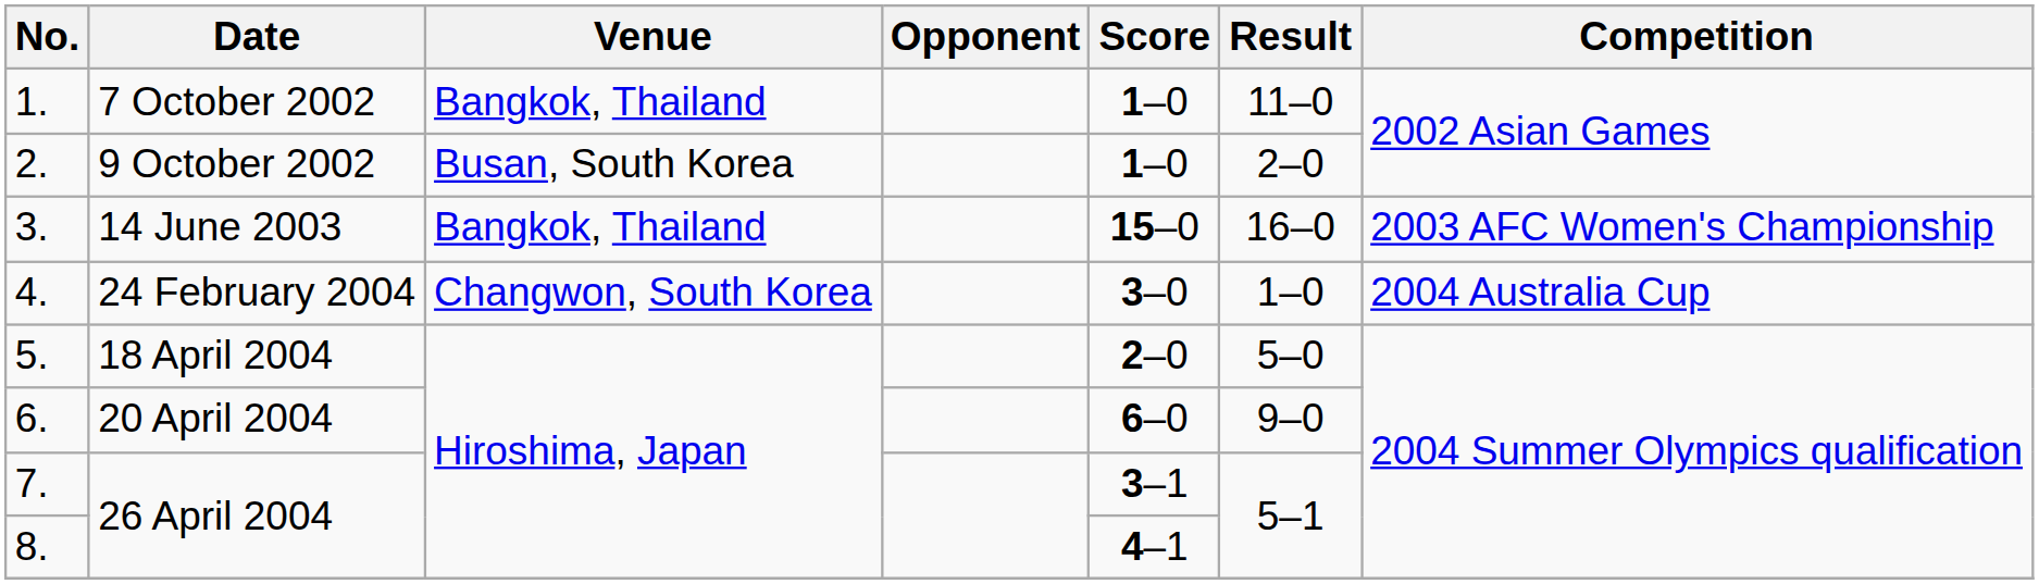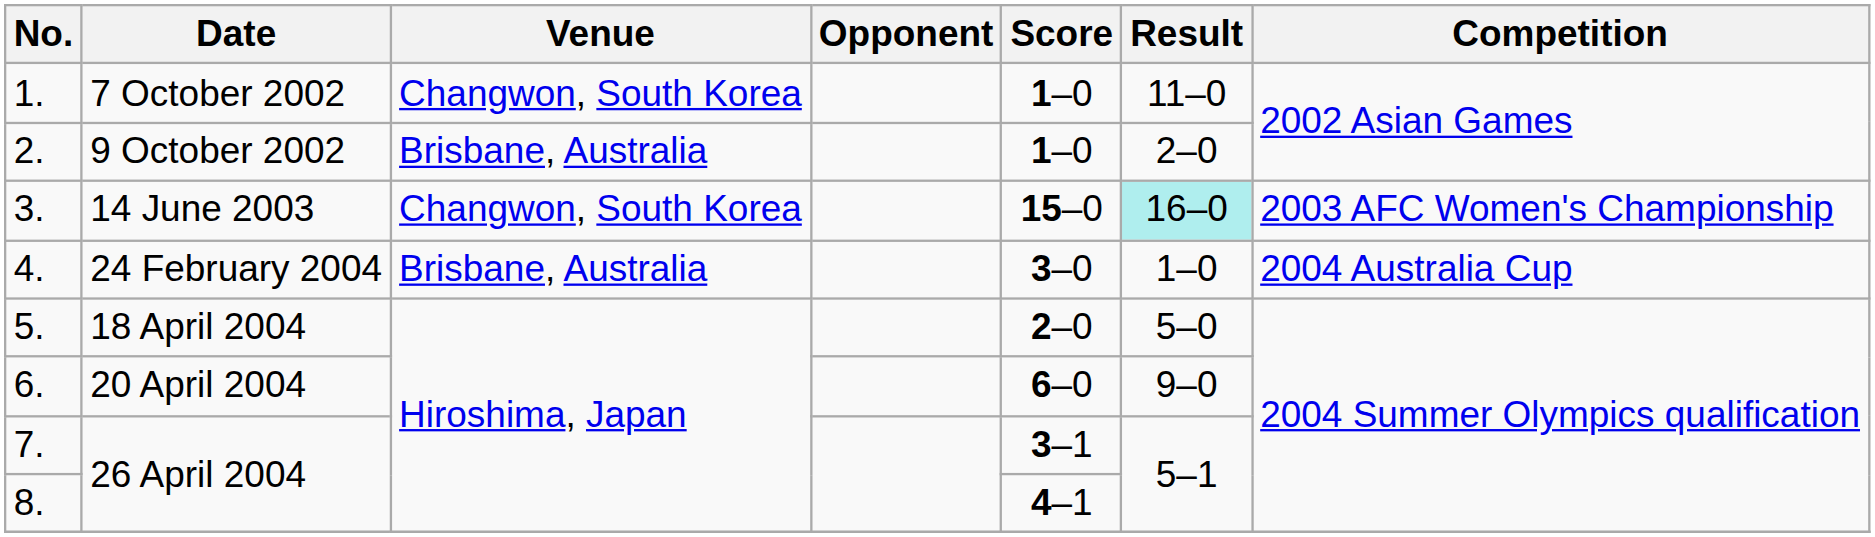1. | Venue: Bangkok, Thailand -> Changwon, South Korea
2. | Venue: Busan, South Korea -> Brisbane, Australia
3. | Venue: Bangkok, Thailand -> Changwon, South Korea
3. | Result: no background -> paleturquoise background
4. | Venue: Changwon, South Korea -> Brisbane, Australia
